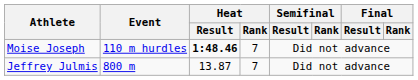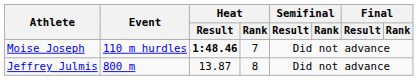Jeffrey Julmis | Heat / Rank: 7 -> 8
